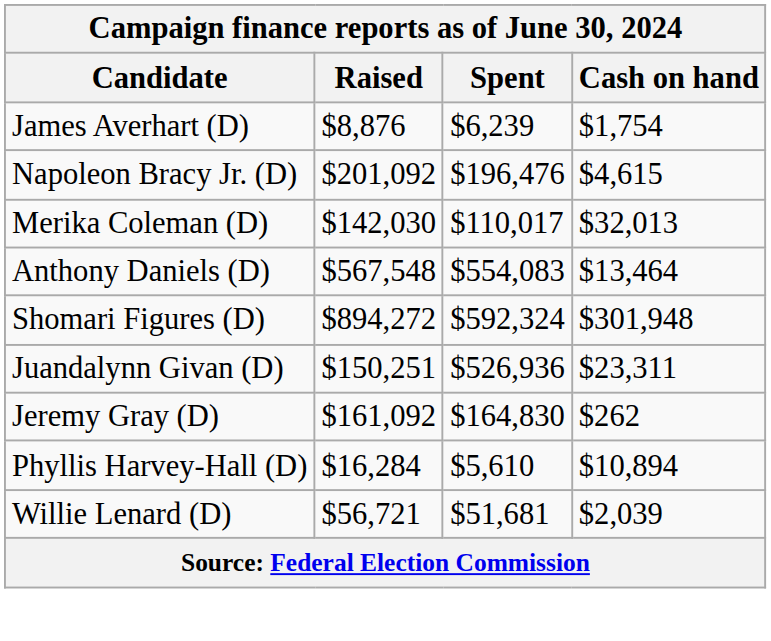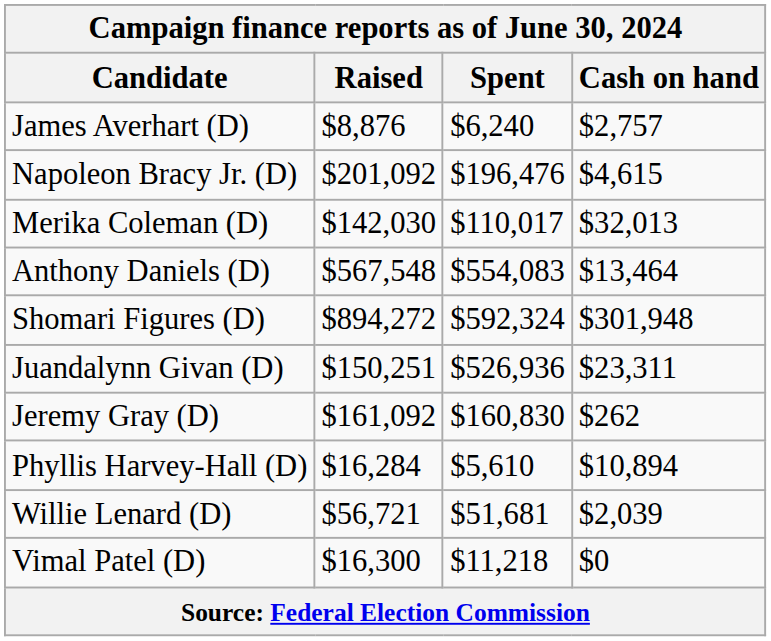James Averhart (D) | Spent: $6,239 -> $6,240
James Averhart (D) | Cash on hand: $1,754 -> $2,757
Jeremy Gray (D) | Spent: $164,830 -> $160,830
+ row: Vimal Patel (D) | $16,300 | $11,218 | $0
